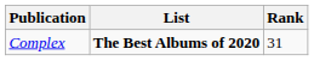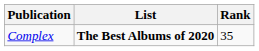Complex | Rank: 31 -> 35
